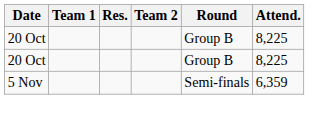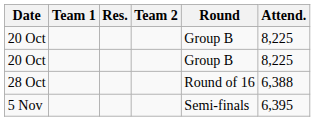+ row: 28 Oct | Round of 16 | 6,388
5 Nov | Attend.: 6,359 -> 6,395
